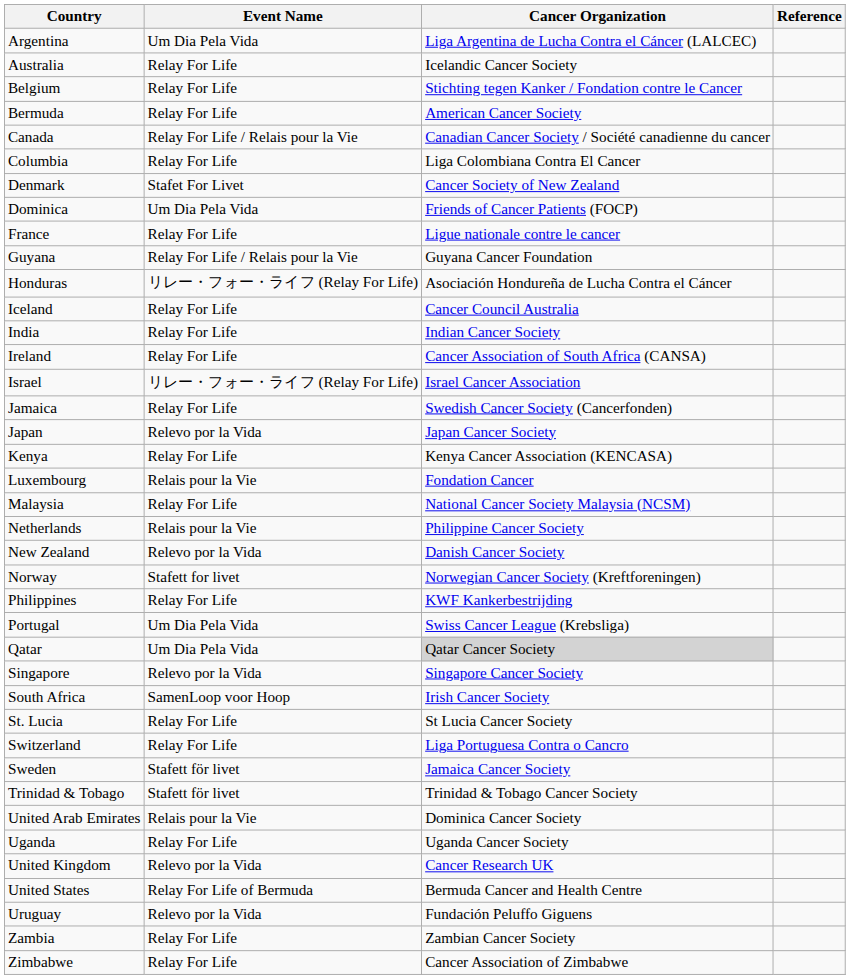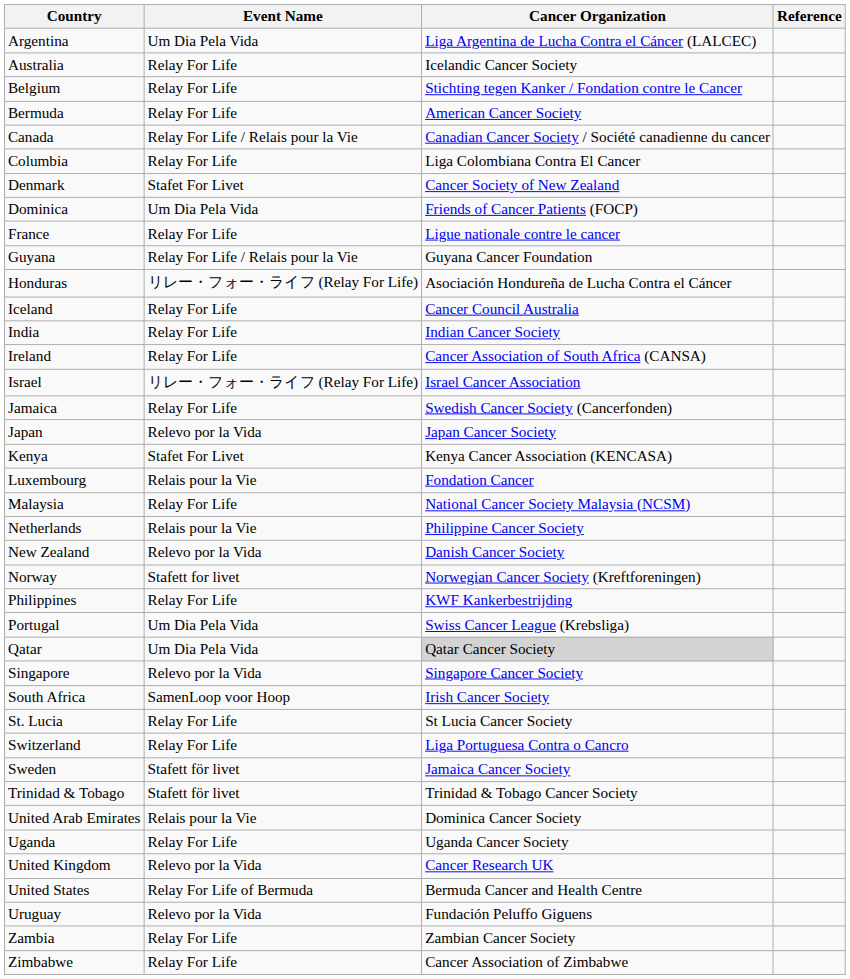Kenya | Event Name: Relay For Life -> Stafet For Livet
